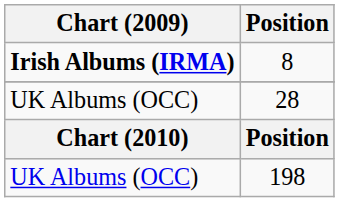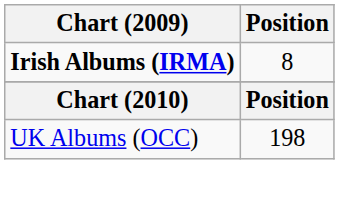- row: UK Albums (OCC) | 28
